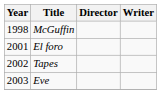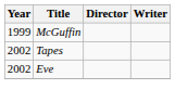McGuffin | Year: 1998 -> 1999
- row: 2001 | El foro
Eve | Year: 2003 -> 2002
